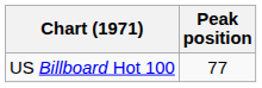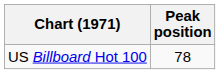US Billboard Hot 100 | Peak position: 77 -> 78
